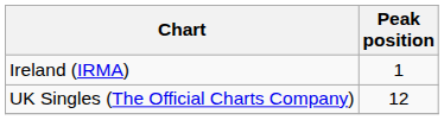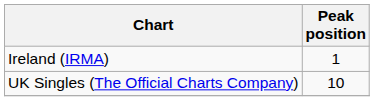UK Singles (The Official Charts Company) | Peak position: 12 -> 10
